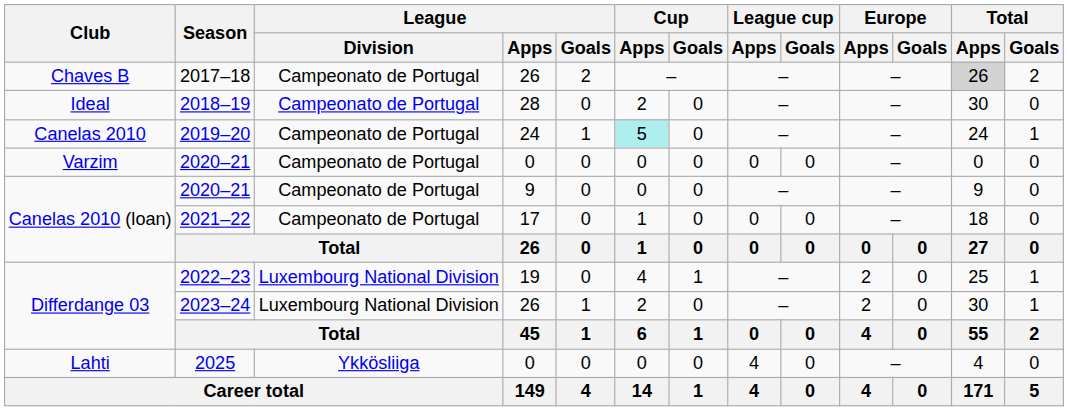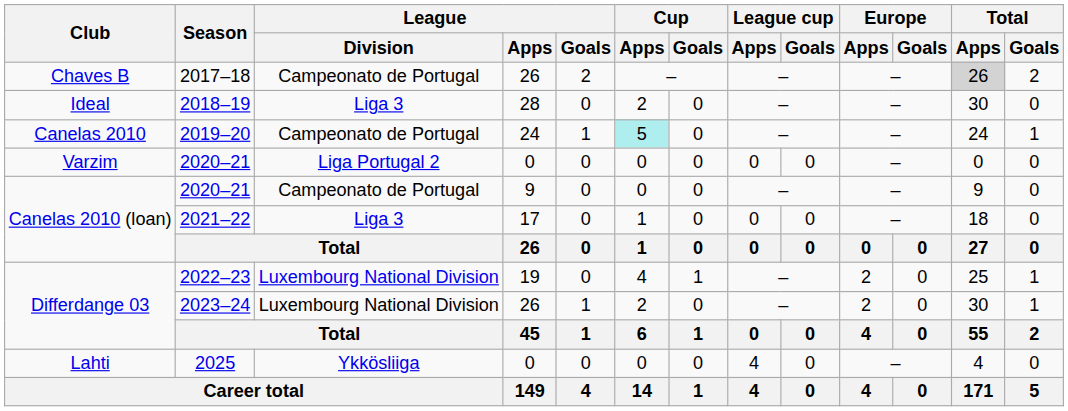2018–19 | League / Division: Campeonato de Portugal -> Liga 3
Varzim / 2020–21 | League / Division: Campeonato de Portugal -> Liga Portugal 2
2021–22 | League / Division: Campeonato de Portugal -> Liga 3
